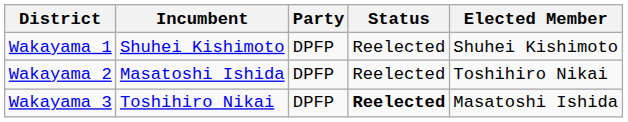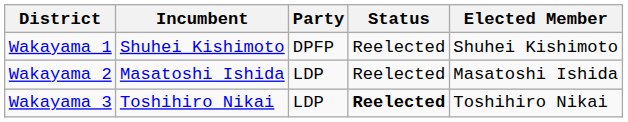Wakayama 2 | Party: DPFP -> LDP
Wakayama 2 | Elected Member: Toshihiro Nikai -> Masatoshi Ishida
Wakayama 3 | Party: DPFP -> LDP
Wakayama 3 | Elected Member: Masatoshi Ishida -> Toshihiro Nikai
